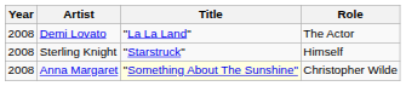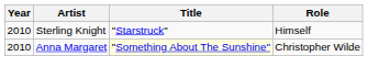- row: 2008 | Demi Lovato | "La La Land" | The Actor
Sterling Knight | Year: 2008 -> 2010
Anna Margaret | Year: 2008 -> 2010
